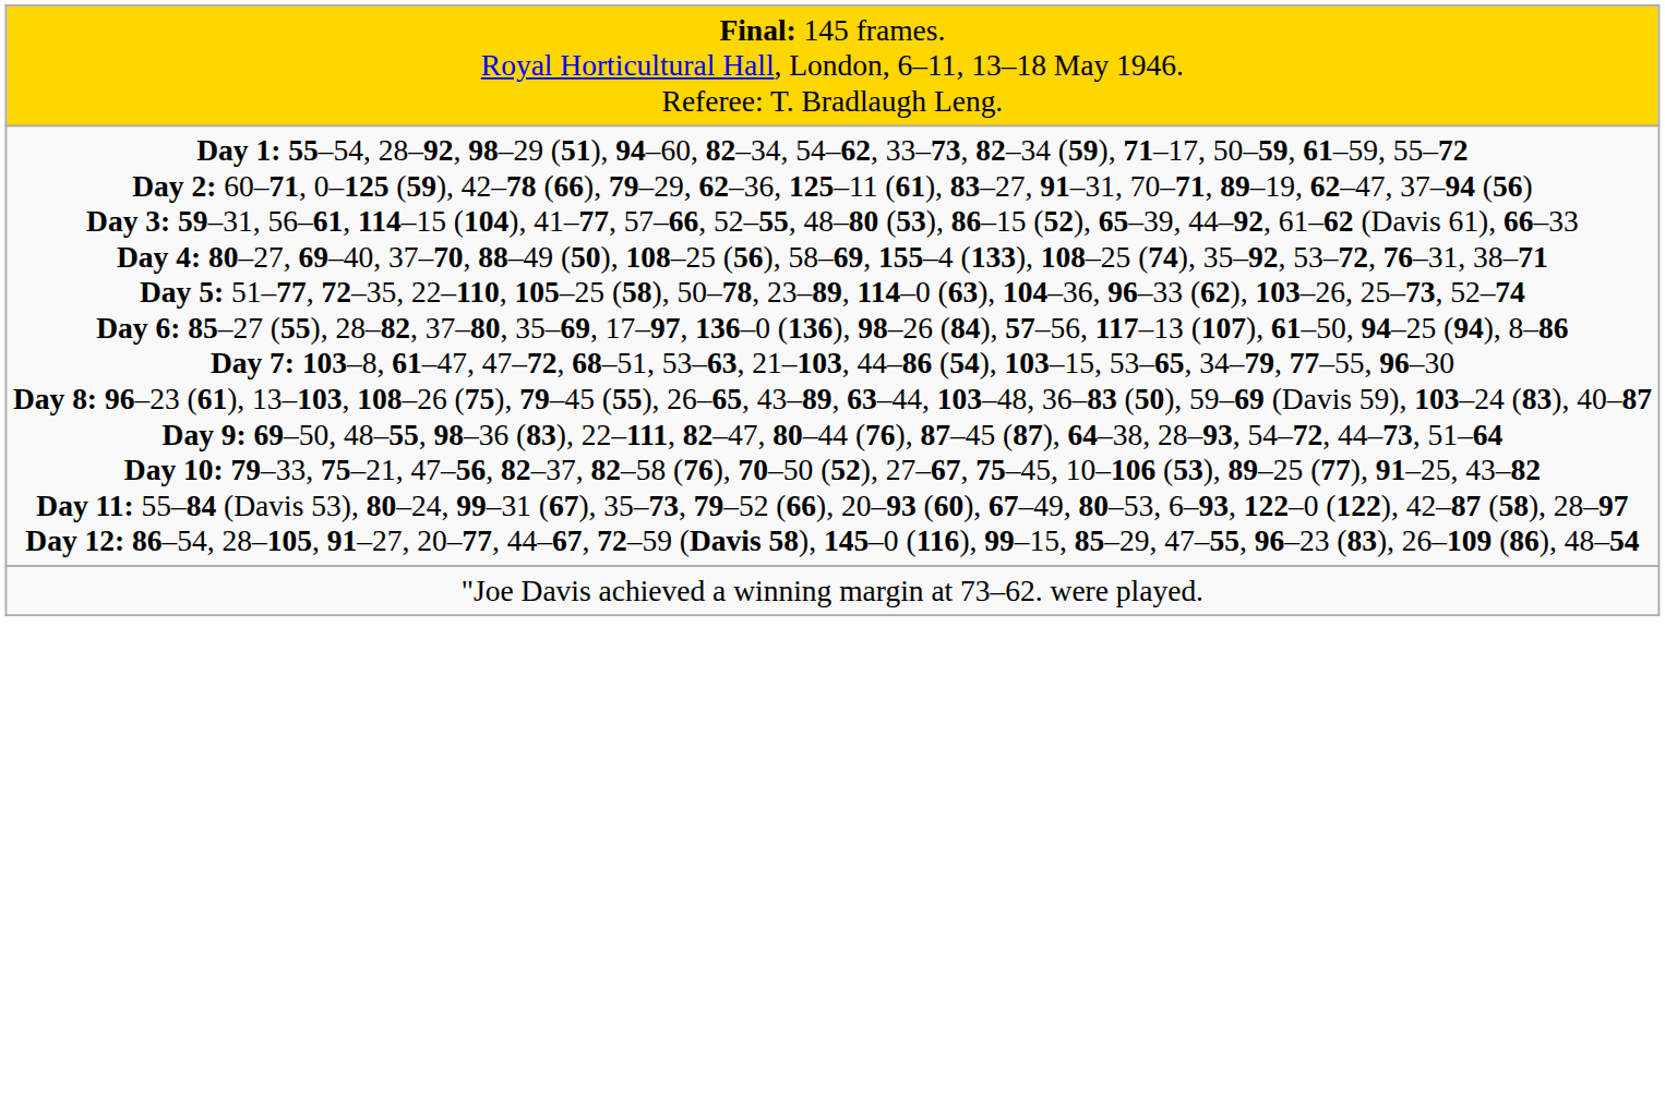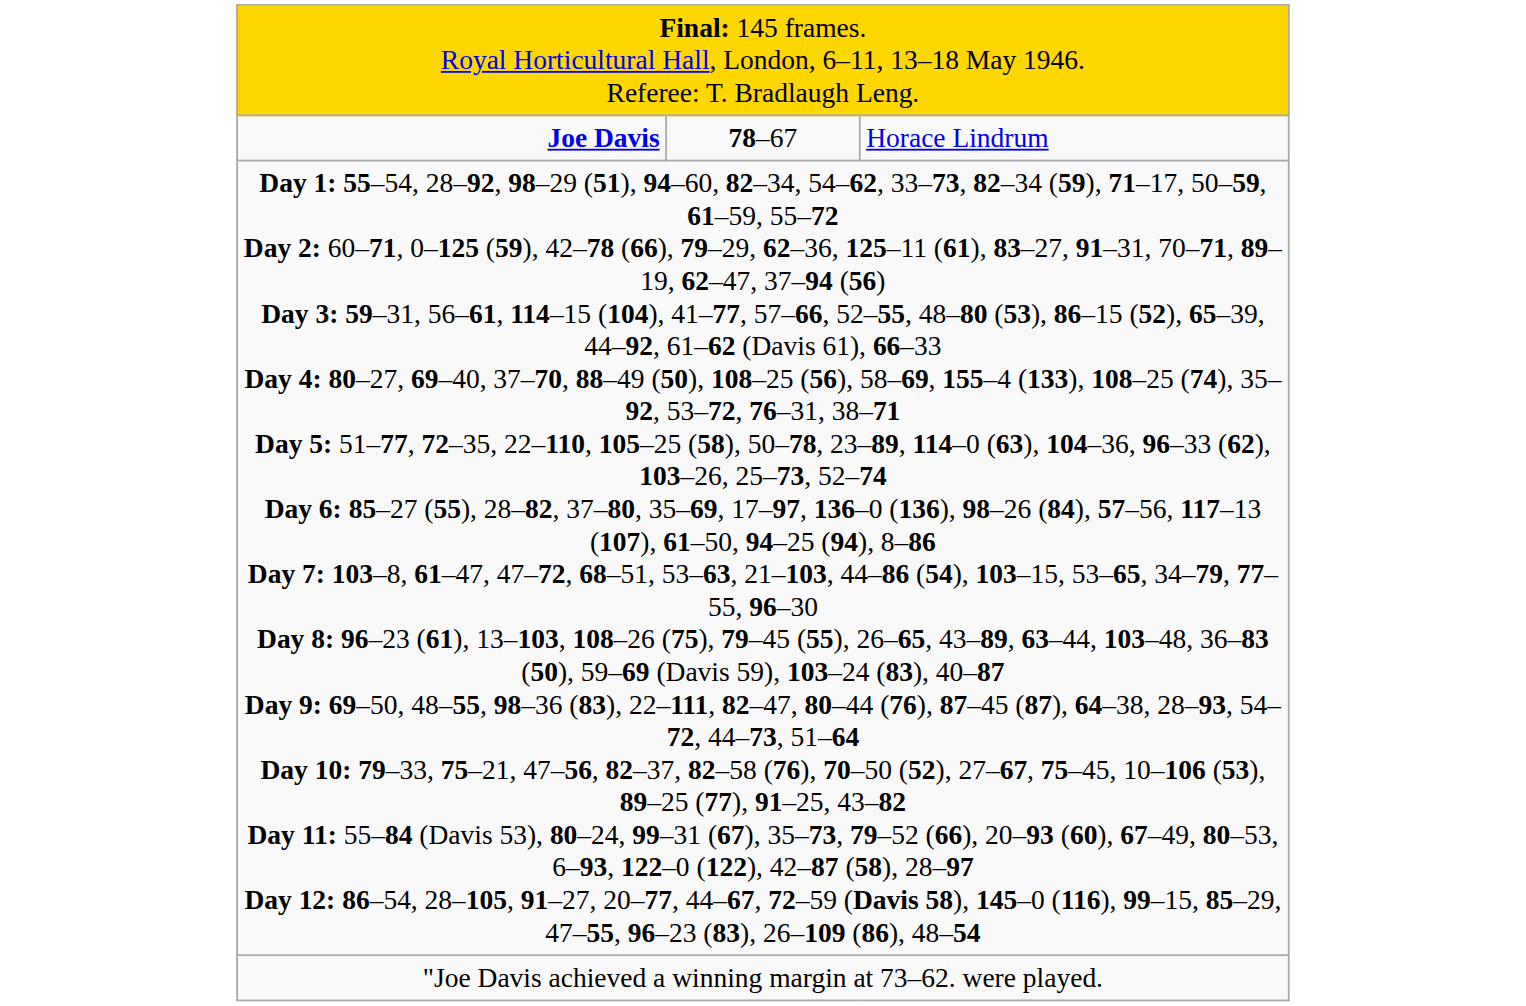+ row: Joe Davis | 78–67 | Horace Lindrum
